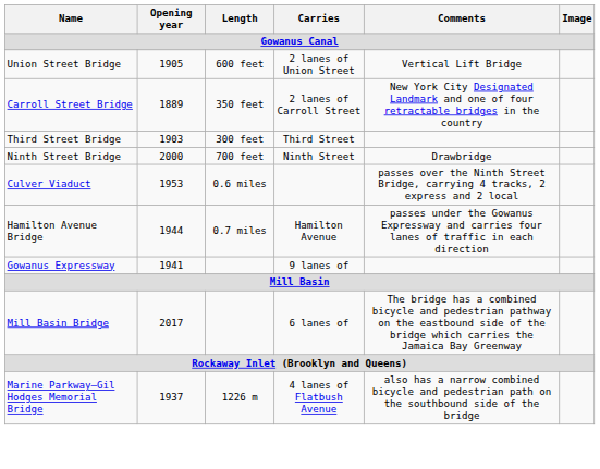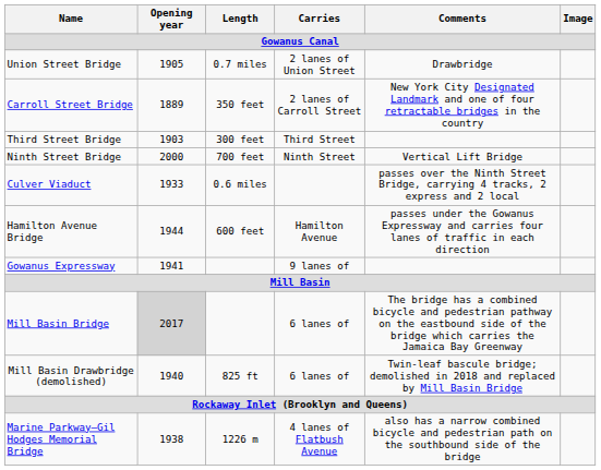Union Street Bridge | Length: 600 feet -> 0.7 miles
Union Street Bridge | Comments: Vertical Lift Bridge -> Drawbridge
Ninth Street Bridge | Comments: Drawbridge -> Vertical Lift Bridge
Culver Viaduct | Opening year: 1953 -> 1933
Hamilton Avenue Bridge | Length: 0.7 miles -> 600 feet
Mill Basin Bridge | Opening year: no background -> lightgrey background
+ row: Mill Basin Drawbridge (demolished) | 1940 | 825 ft | 6 lanes of | Twin-leaf bascule bridge; demolished in 2018 and replaced by Mill Basin Bridge
Marine Parkway–Gil Hodges Memorial Bridge | Opening year: 1937 -> 1938
